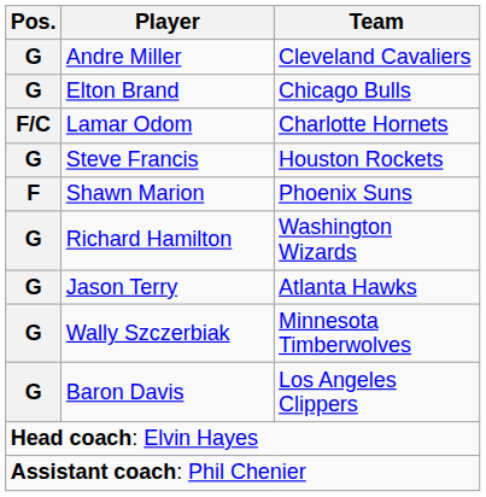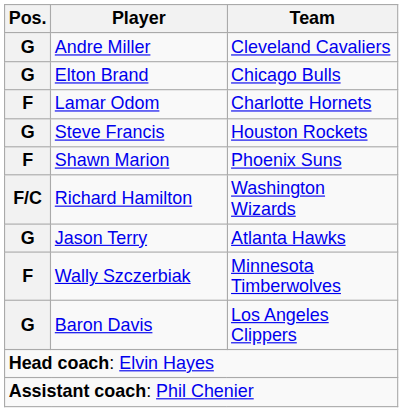Lamar Odom | Pos.: F/C -> F
Richard Hamilton | Pos.: G -> F/C
Wally Szczerbiak | Pos.: G -> F
